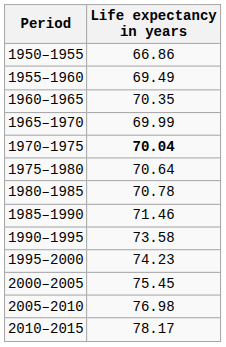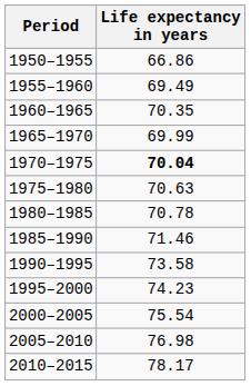1975–1980 | Life expectancy in years: 70.64 -> 70.63
2000–2005 | Life expectancy in years: 75.45 -> 75.54
